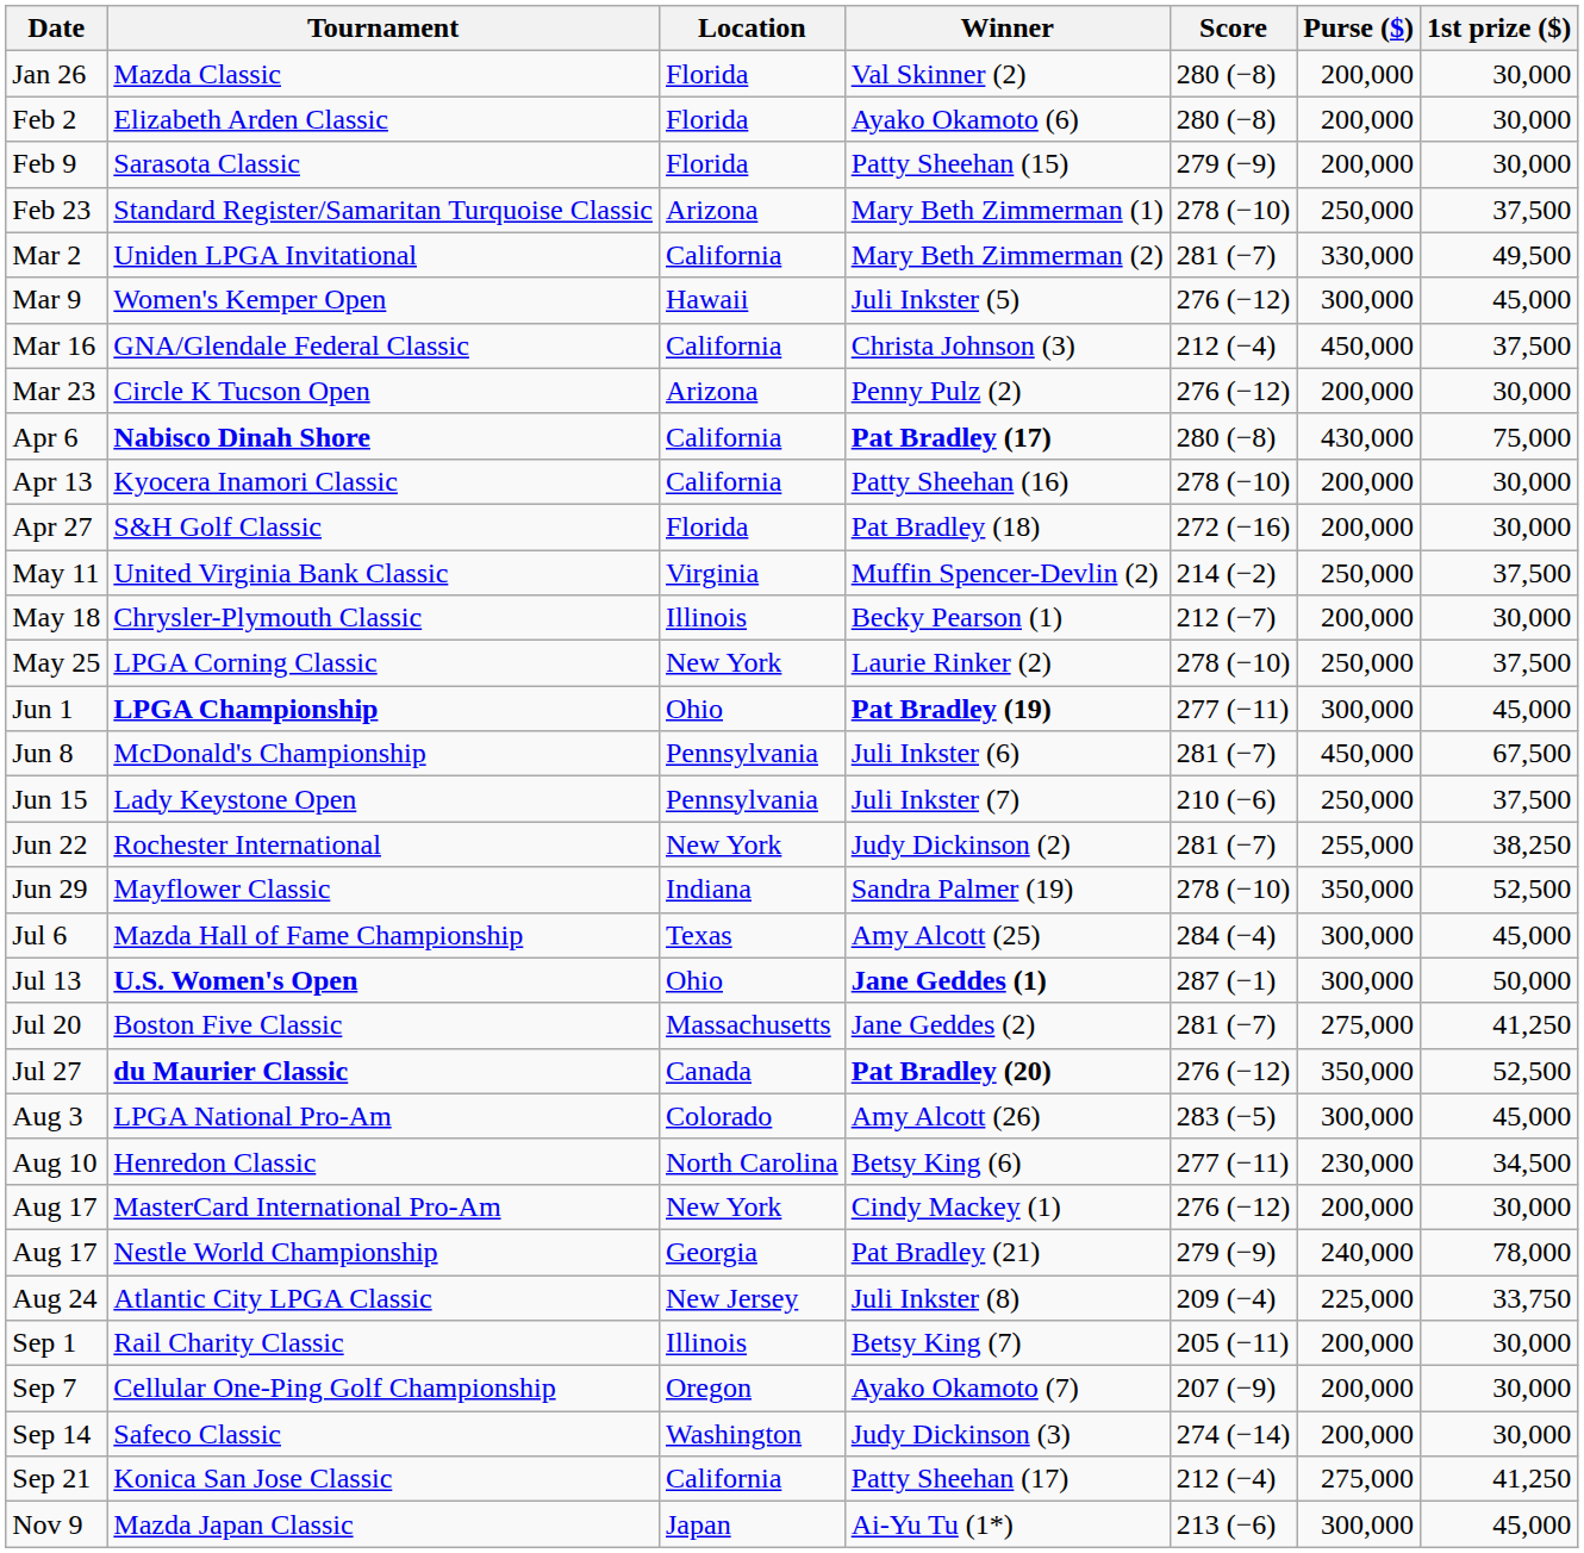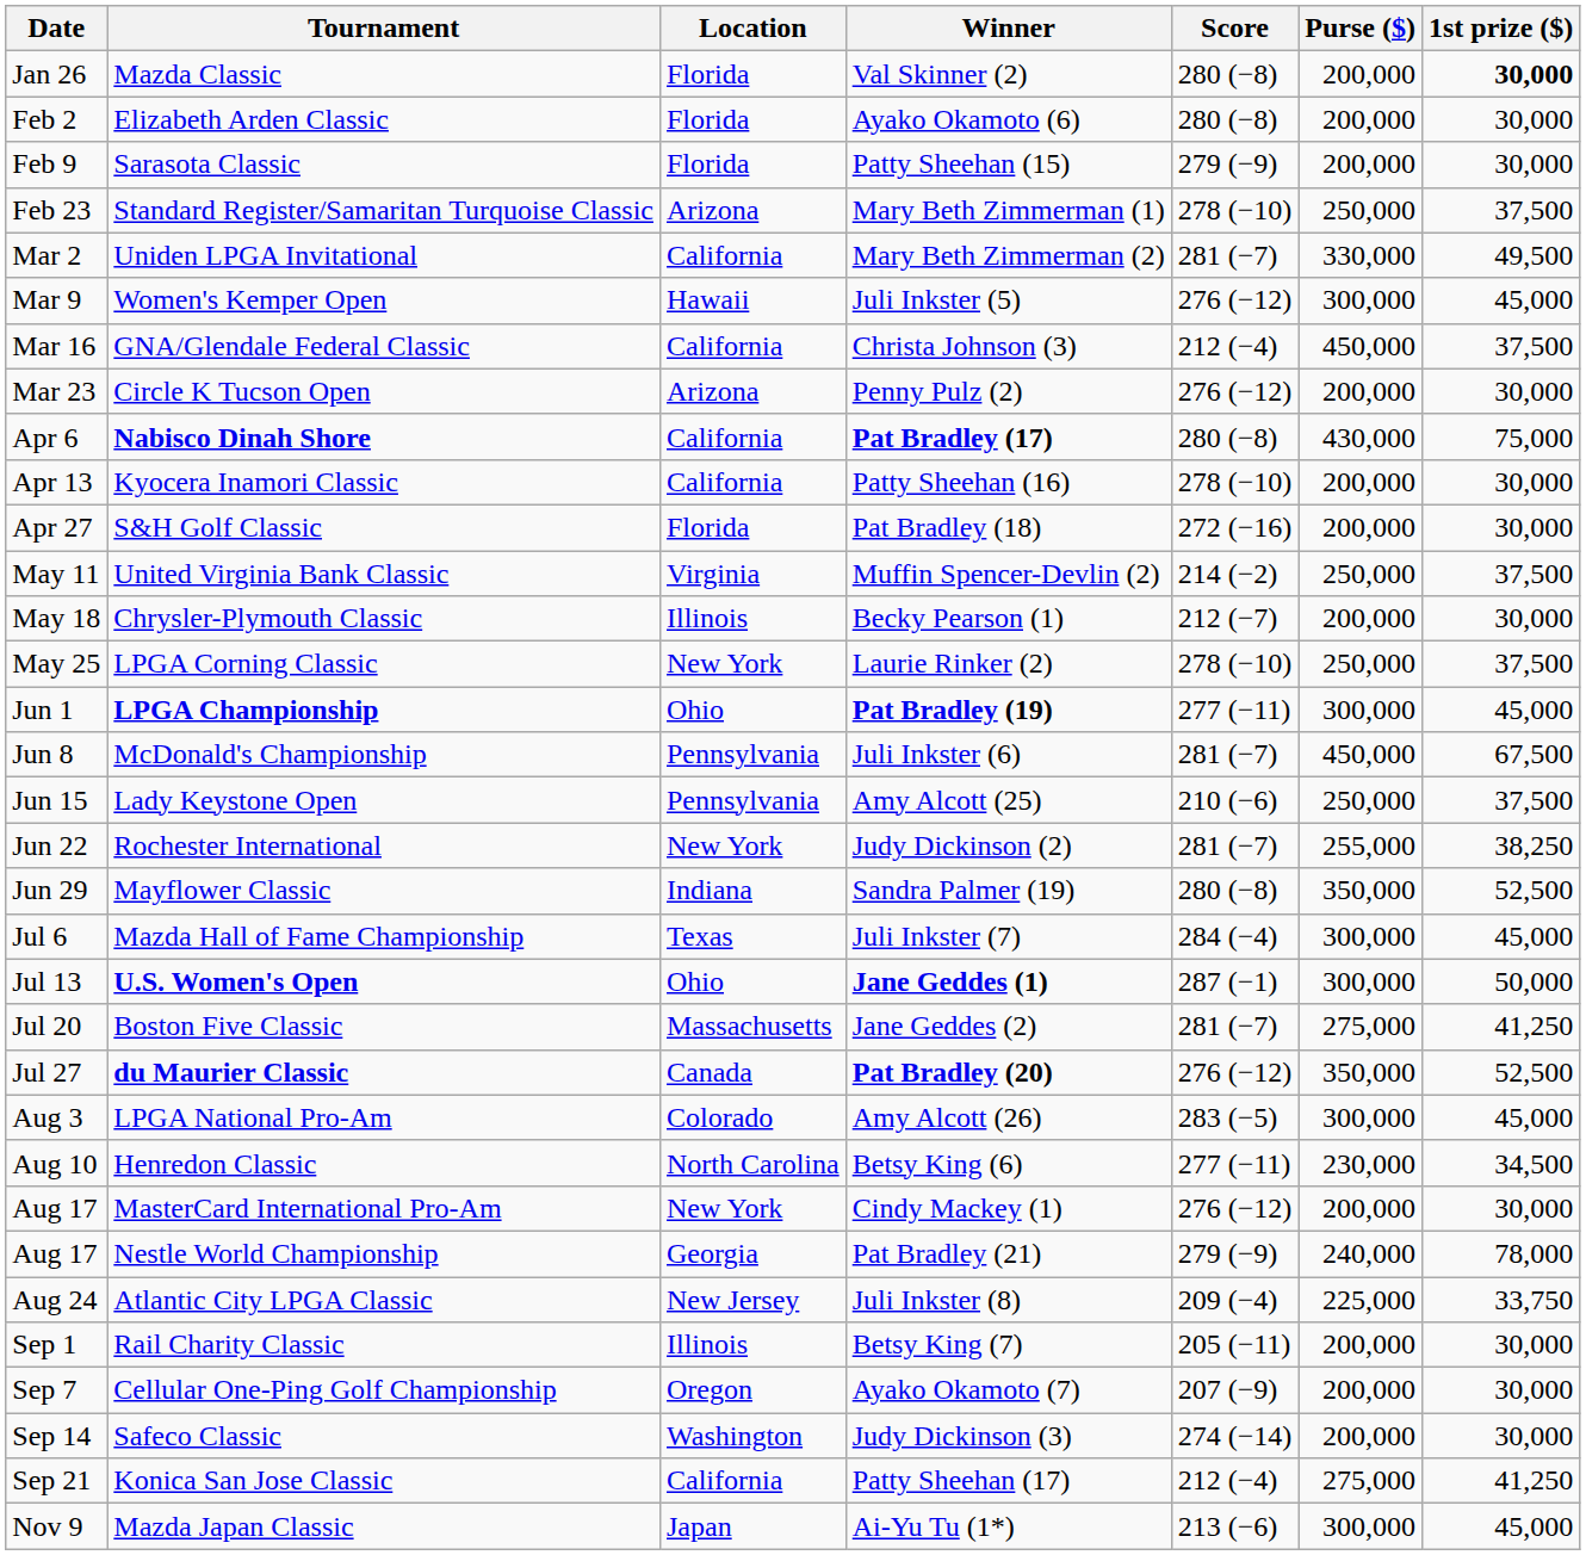Mazda Classic | 1st prize ($): normal -> bold
Lady Keystone Open | Winner: Juli Inkster (7) -> Amy Alcott (25)
Mayflower Classic | Score: 278 (−10) -> 280 (−8)
Mazda Hall of Fame Championship | Winner: Amy Alcott (25) -> Juli Inkster (7)
